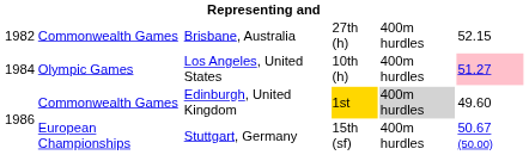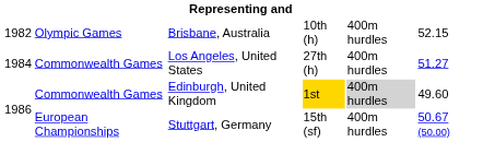Brisbane, Australia | column 2: Commonwealth Games -> Olympic Games
Brisbane, Australia | column 4: 27th (h) -> 10th (h)
Los Angeles, United States | column 2: Olympic Games -> Commonwealth Games
Los Angeles, United States | column 4: 10th (h) -> 27th (h)
Los Angeles, United States | column 6: pink background -> no background
